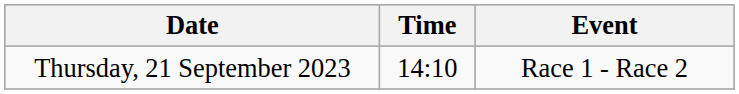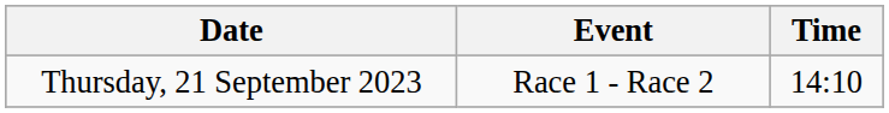columns swapped: Time <-> Event
